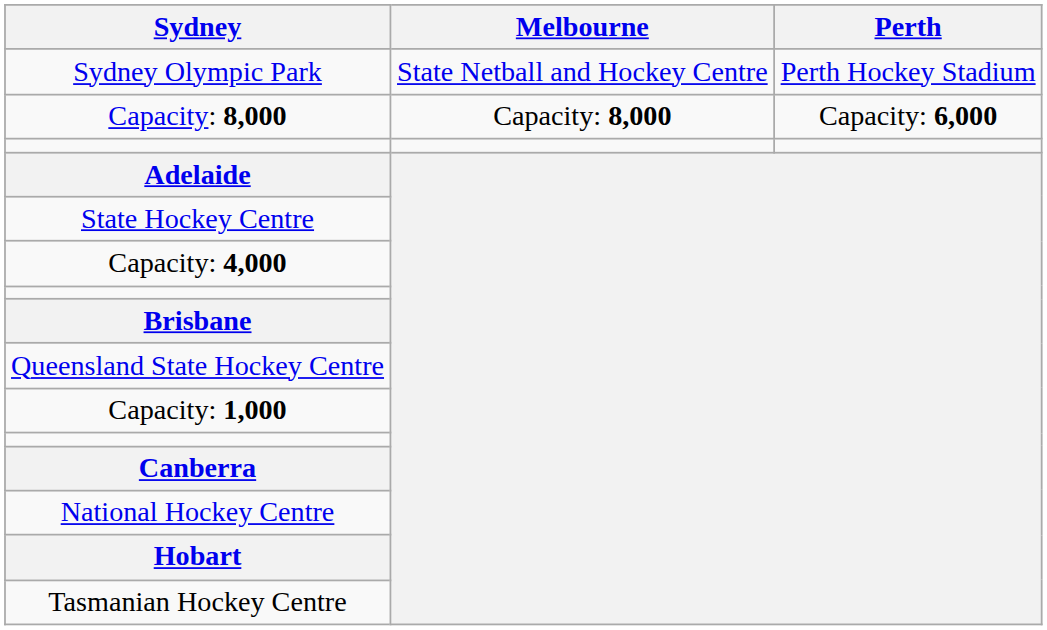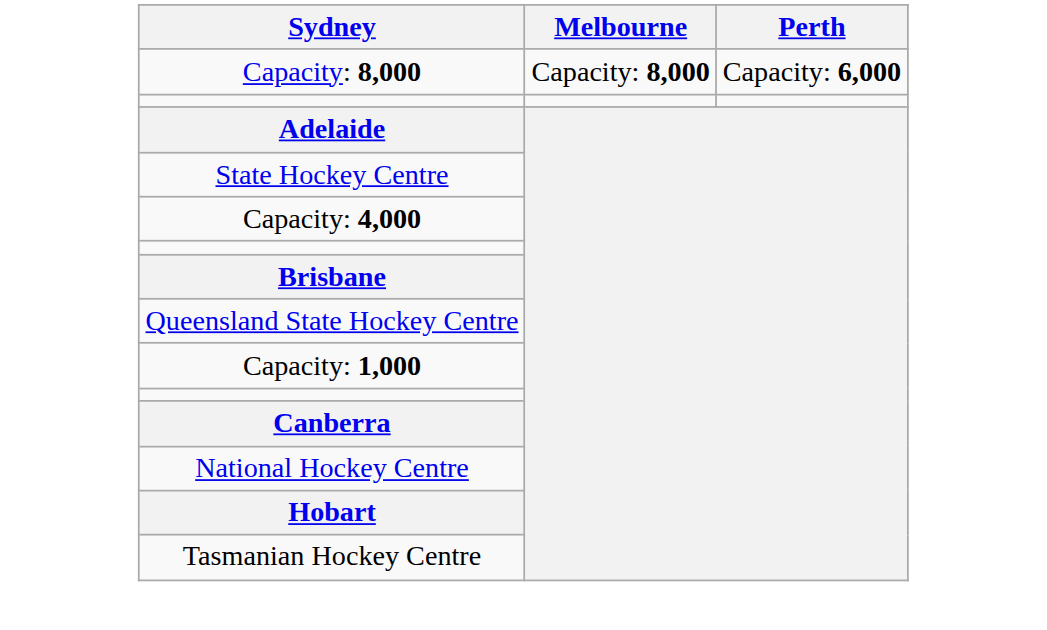- row: Sydney Olympic Park | State Netball and Hockey Centre | Perth Hockey Stadium
